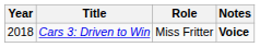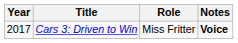Cars 3: Driven to Win | Year: 2018 -> 2017
